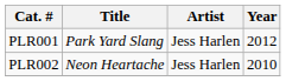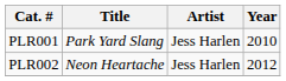PLR001 | Year: 2012 -> 2010
PLR002 | Year: 2010 -> 2012
